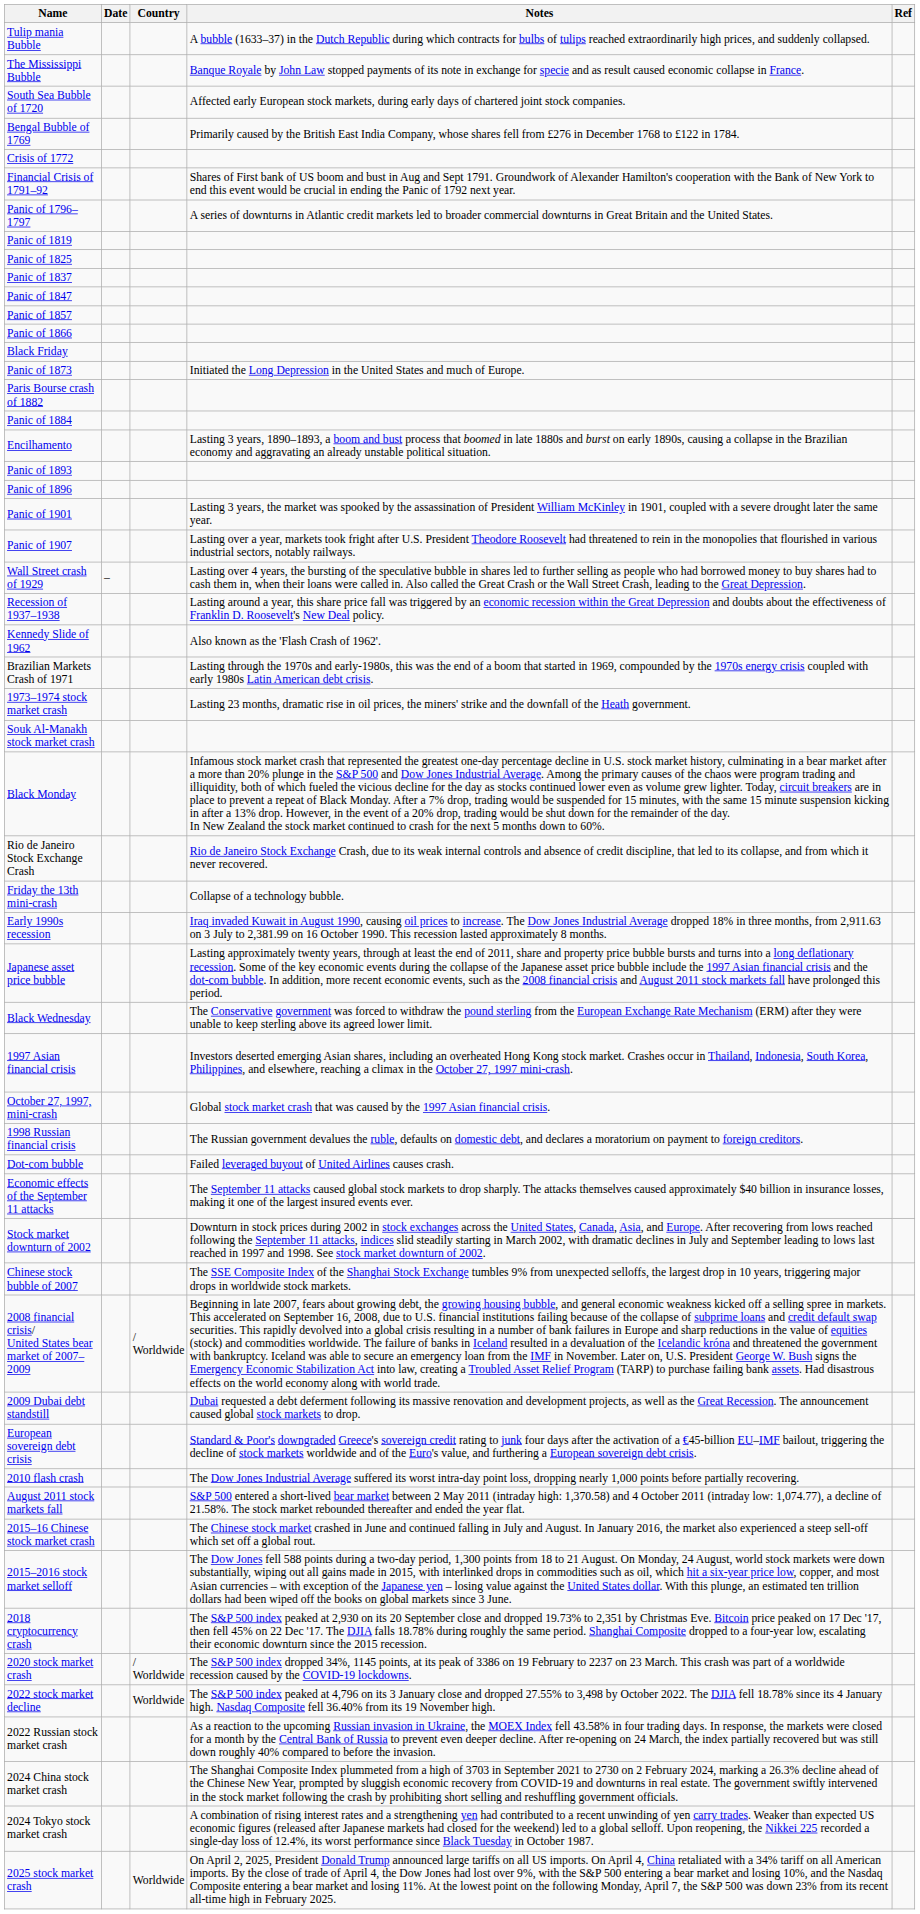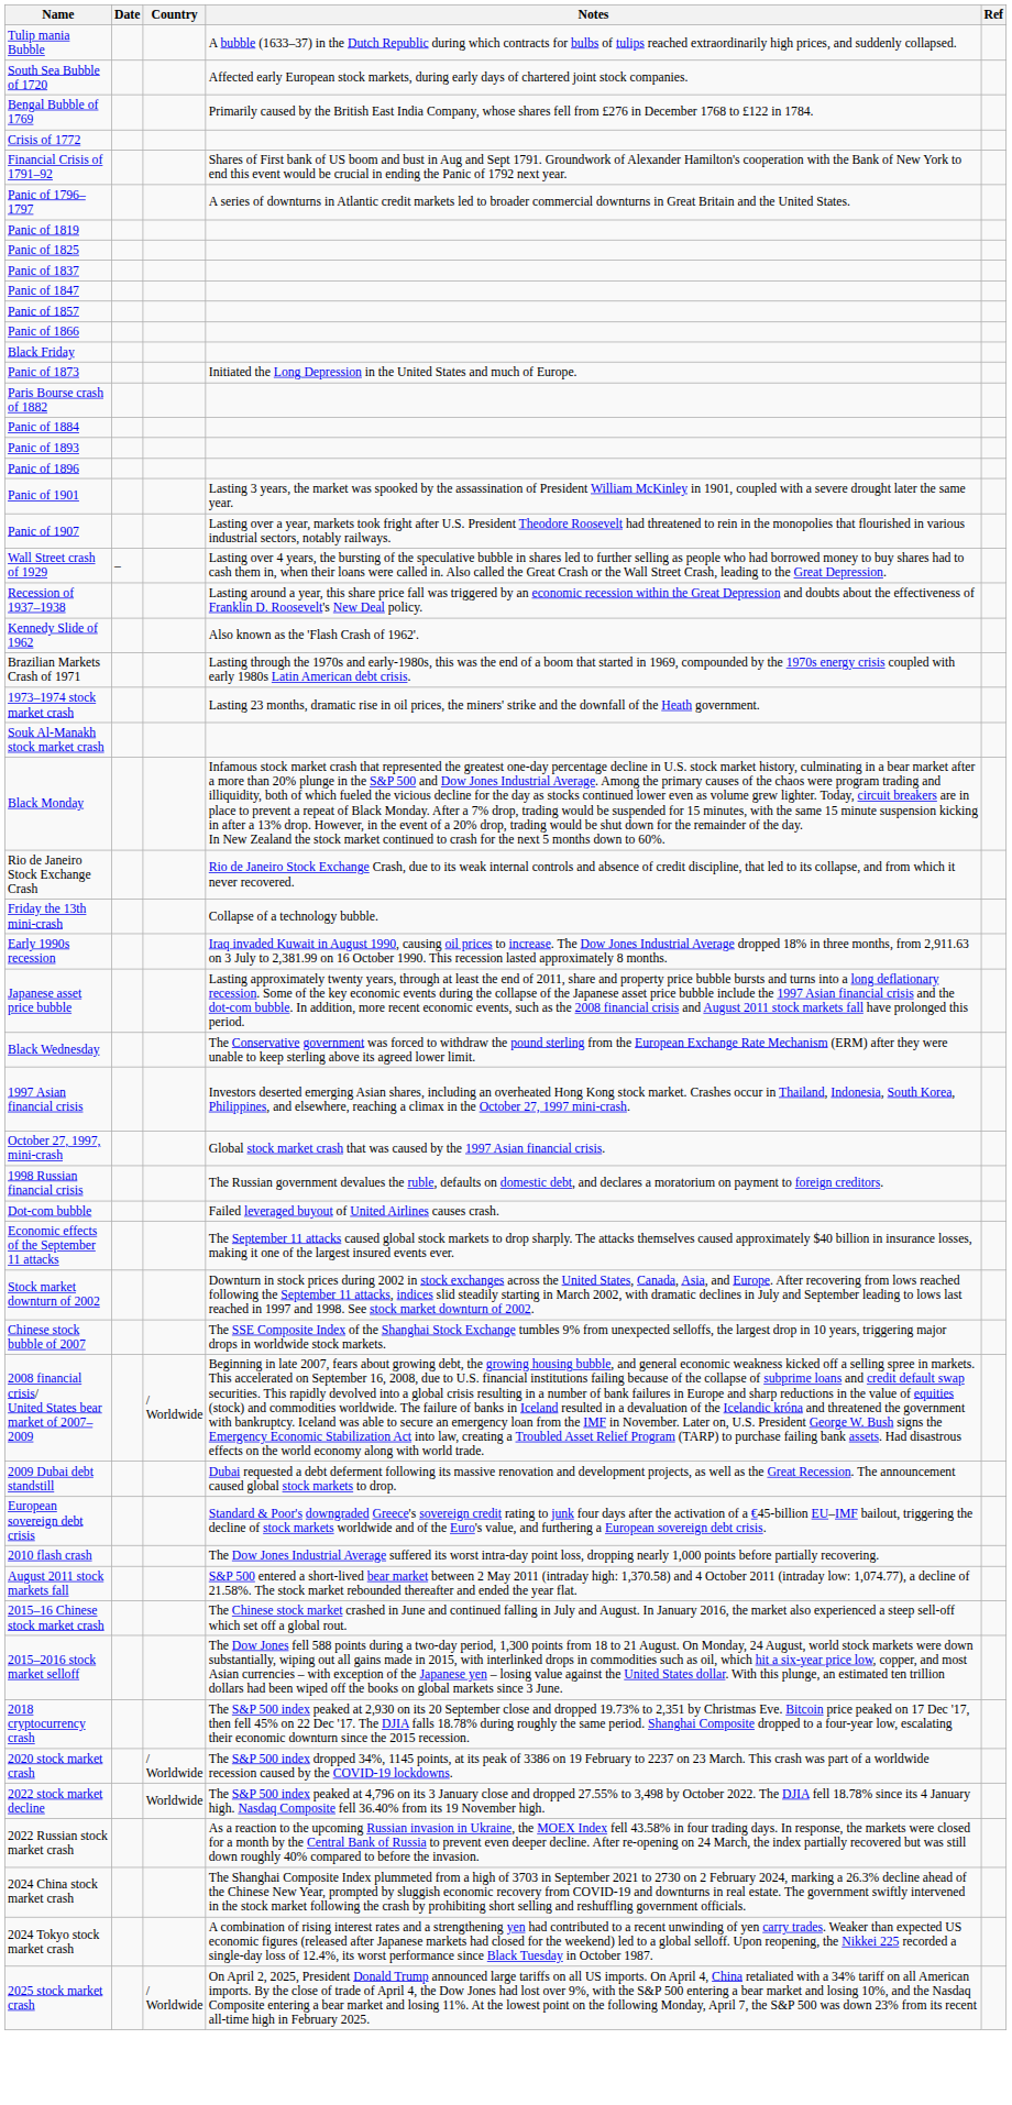- row: The Mississippi Bubble | Banque Royale by John Law stopped payments of its note in exchange for specie and as result caused economic collapse in France.
- row: Encilhamento | Lasting 3 years, 1890–1893, a boom and bust process that boomed in late 1880s and burst on early 1890s, causing a collapse in the Brazilian economy and aggravating an already unstable political situation.
2025 stock market crash | Country: Worldwide -> / Worldwide
